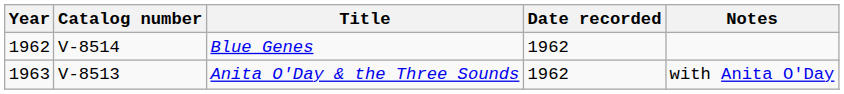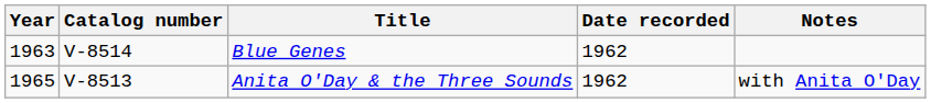Blue Genes | Year: 1962 -> 1963
Anita O'Day & the Three Sounds | Year: 1963 -> 1965
